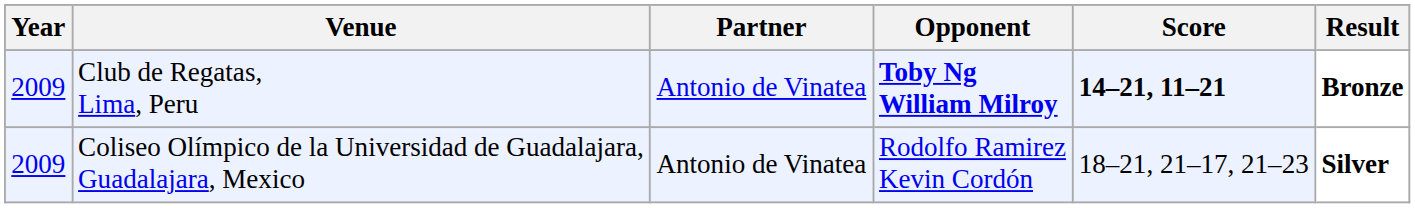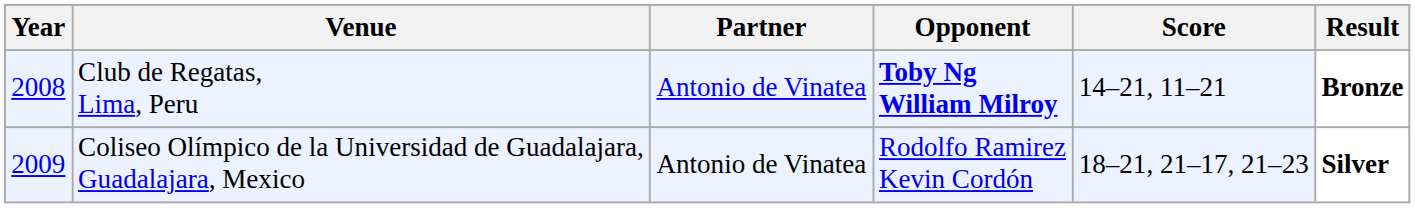Club de Regatas, Lima, Peru | Year: 2009 -> 2008
Club de Regatas, Lima, Peru | Score: bold -> normal
